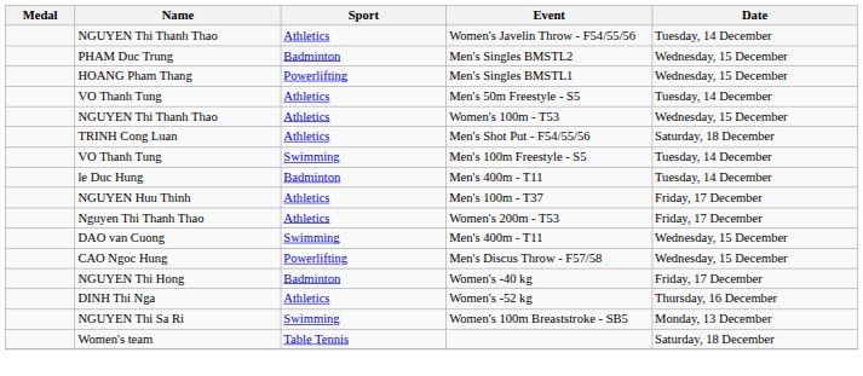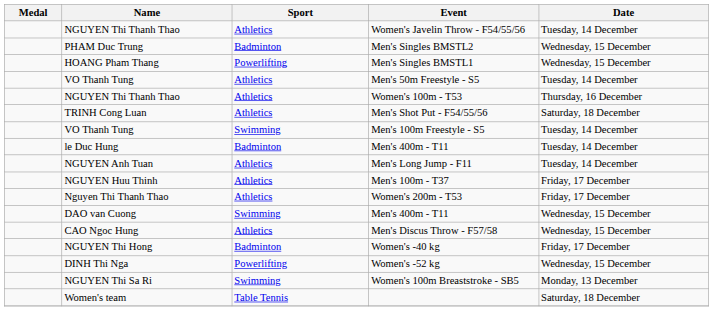Women's 100m - T53 | Date: Wednesday, 15 December -> Thursday, 16 December
+ row: NGUYEN Anh Tuan | Athletics | Men's Long Jump - F11 | Tuesday, 14 December
Men's Discus Throw - F57/58 | Sport: Powerlifting -> Athletics
Women's -52 kg | Sport: Athletics -> Powerlifting
Women's -52 kg | Date: Thursday, 16 December -> Wednesday, 15 December
